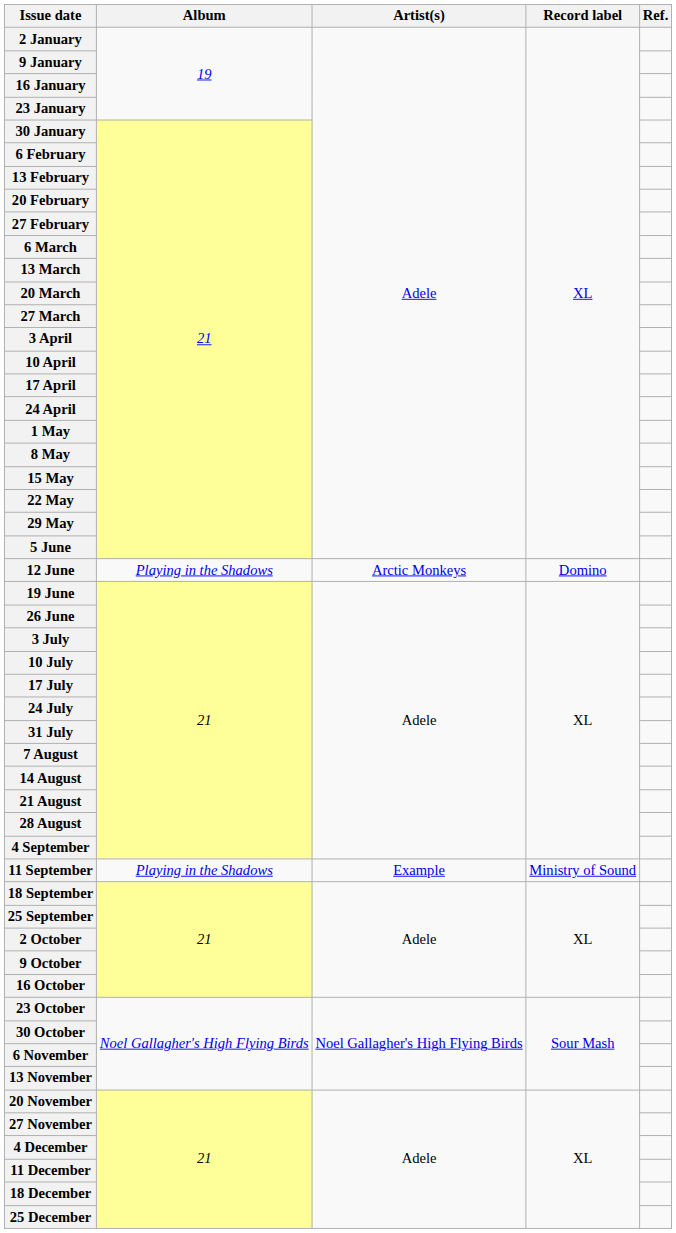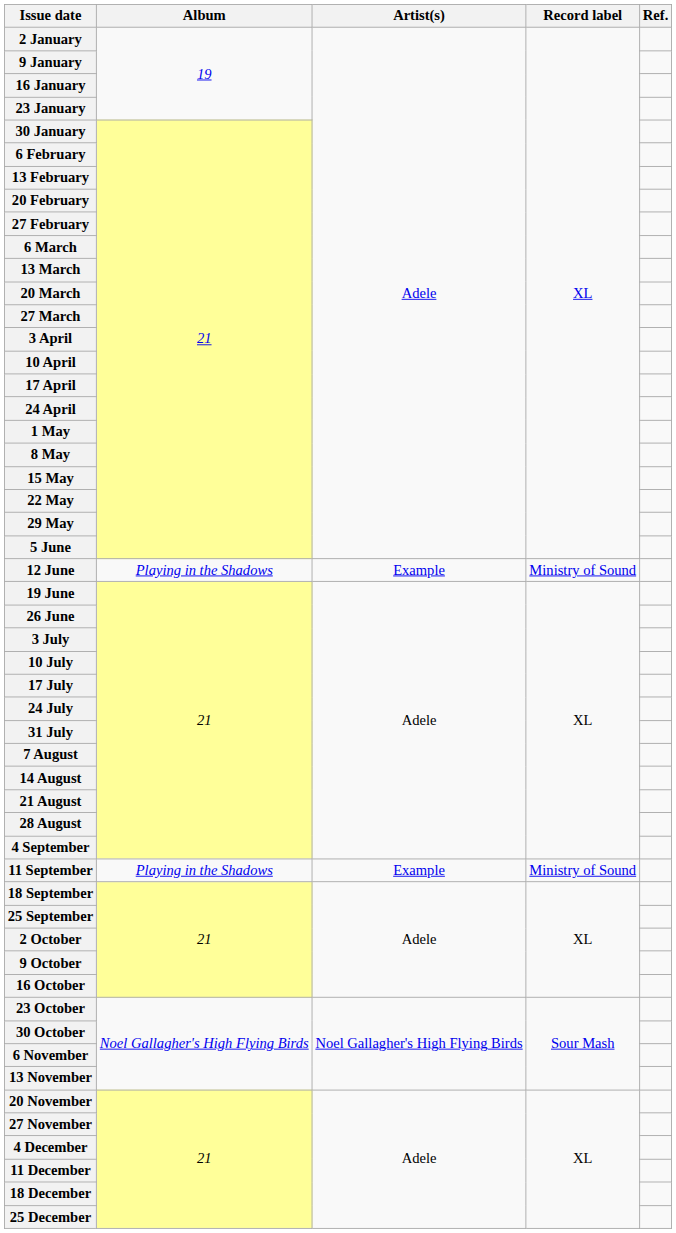12 June | Artist(s): Arctic Monkeys -> Example
12 June | Record label: Domino -> Ministry of Sound
